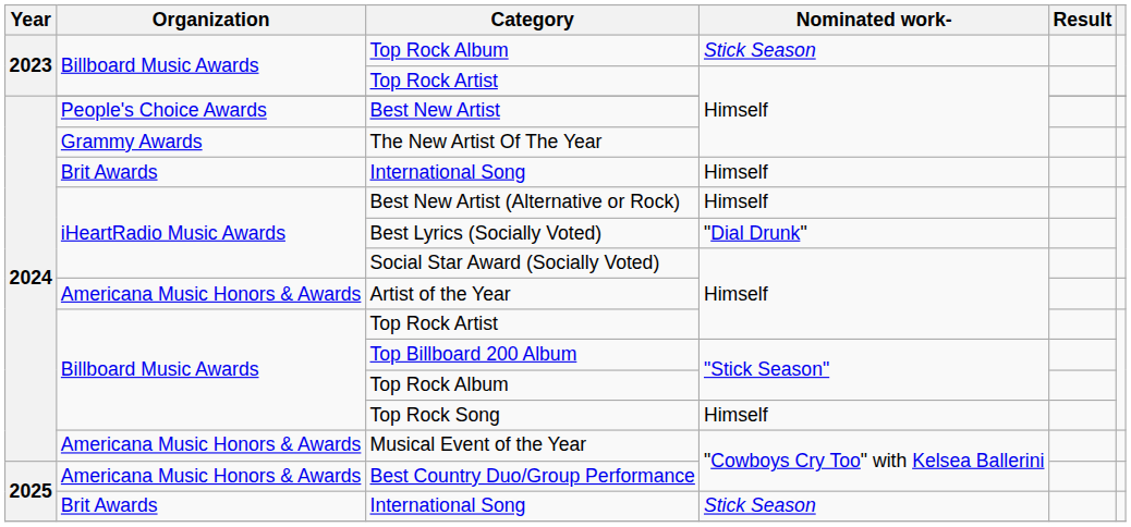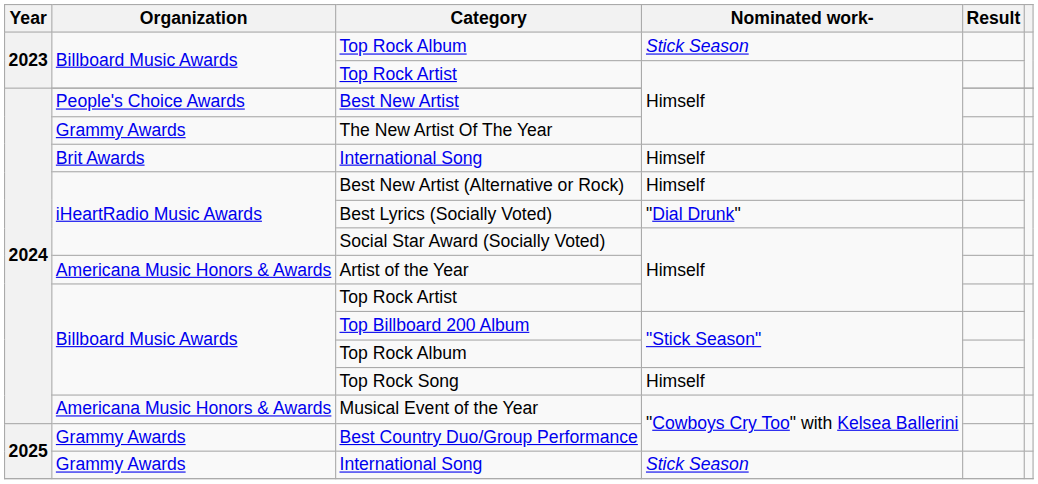Best Country Duo/Group Performance | Organization: Americana Music Honors & Awards -> Grammy Awards
2025 / International Song | Organization: Brit Awards -> Grammy Awards
